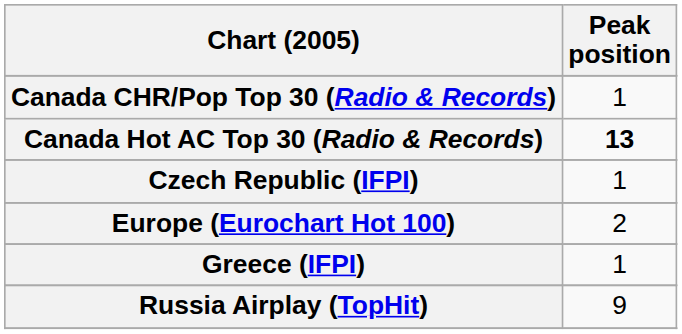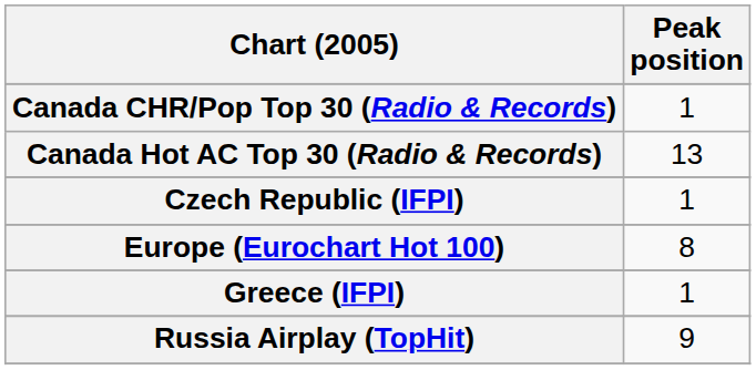Canada Hot AC Top 30 (Radio & Records) | Peak position: bold -> normal
Europe (Eurochart Hot 100) | Peak position: 2 -> 8
